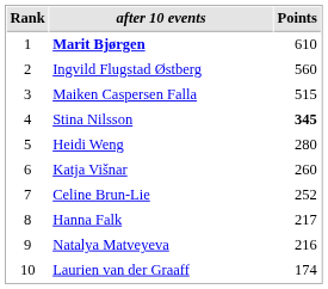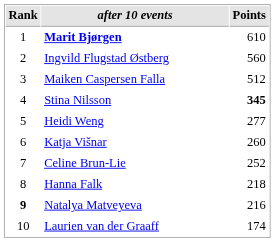Maiken Caspersen Falla | Points: 515 -> 512
Heidi Weng | Points: 280 -> 277
Hanna Falk | Points: 217 -> 218
Natalya Matveyeva | Rank: normal -> bold
